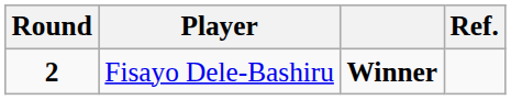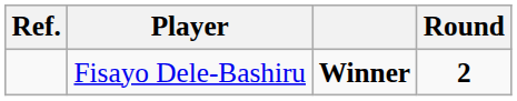columns swapped: Round <-> Ref.
